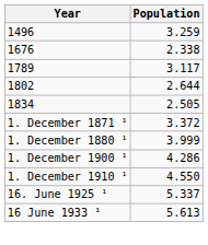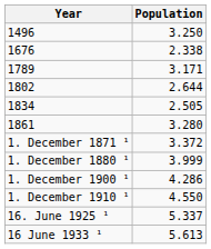1496 | Population: 3.259 -> 3.250
1789 | Population: 3.117 -> 3.171
+ row: 1861 | 3.280
